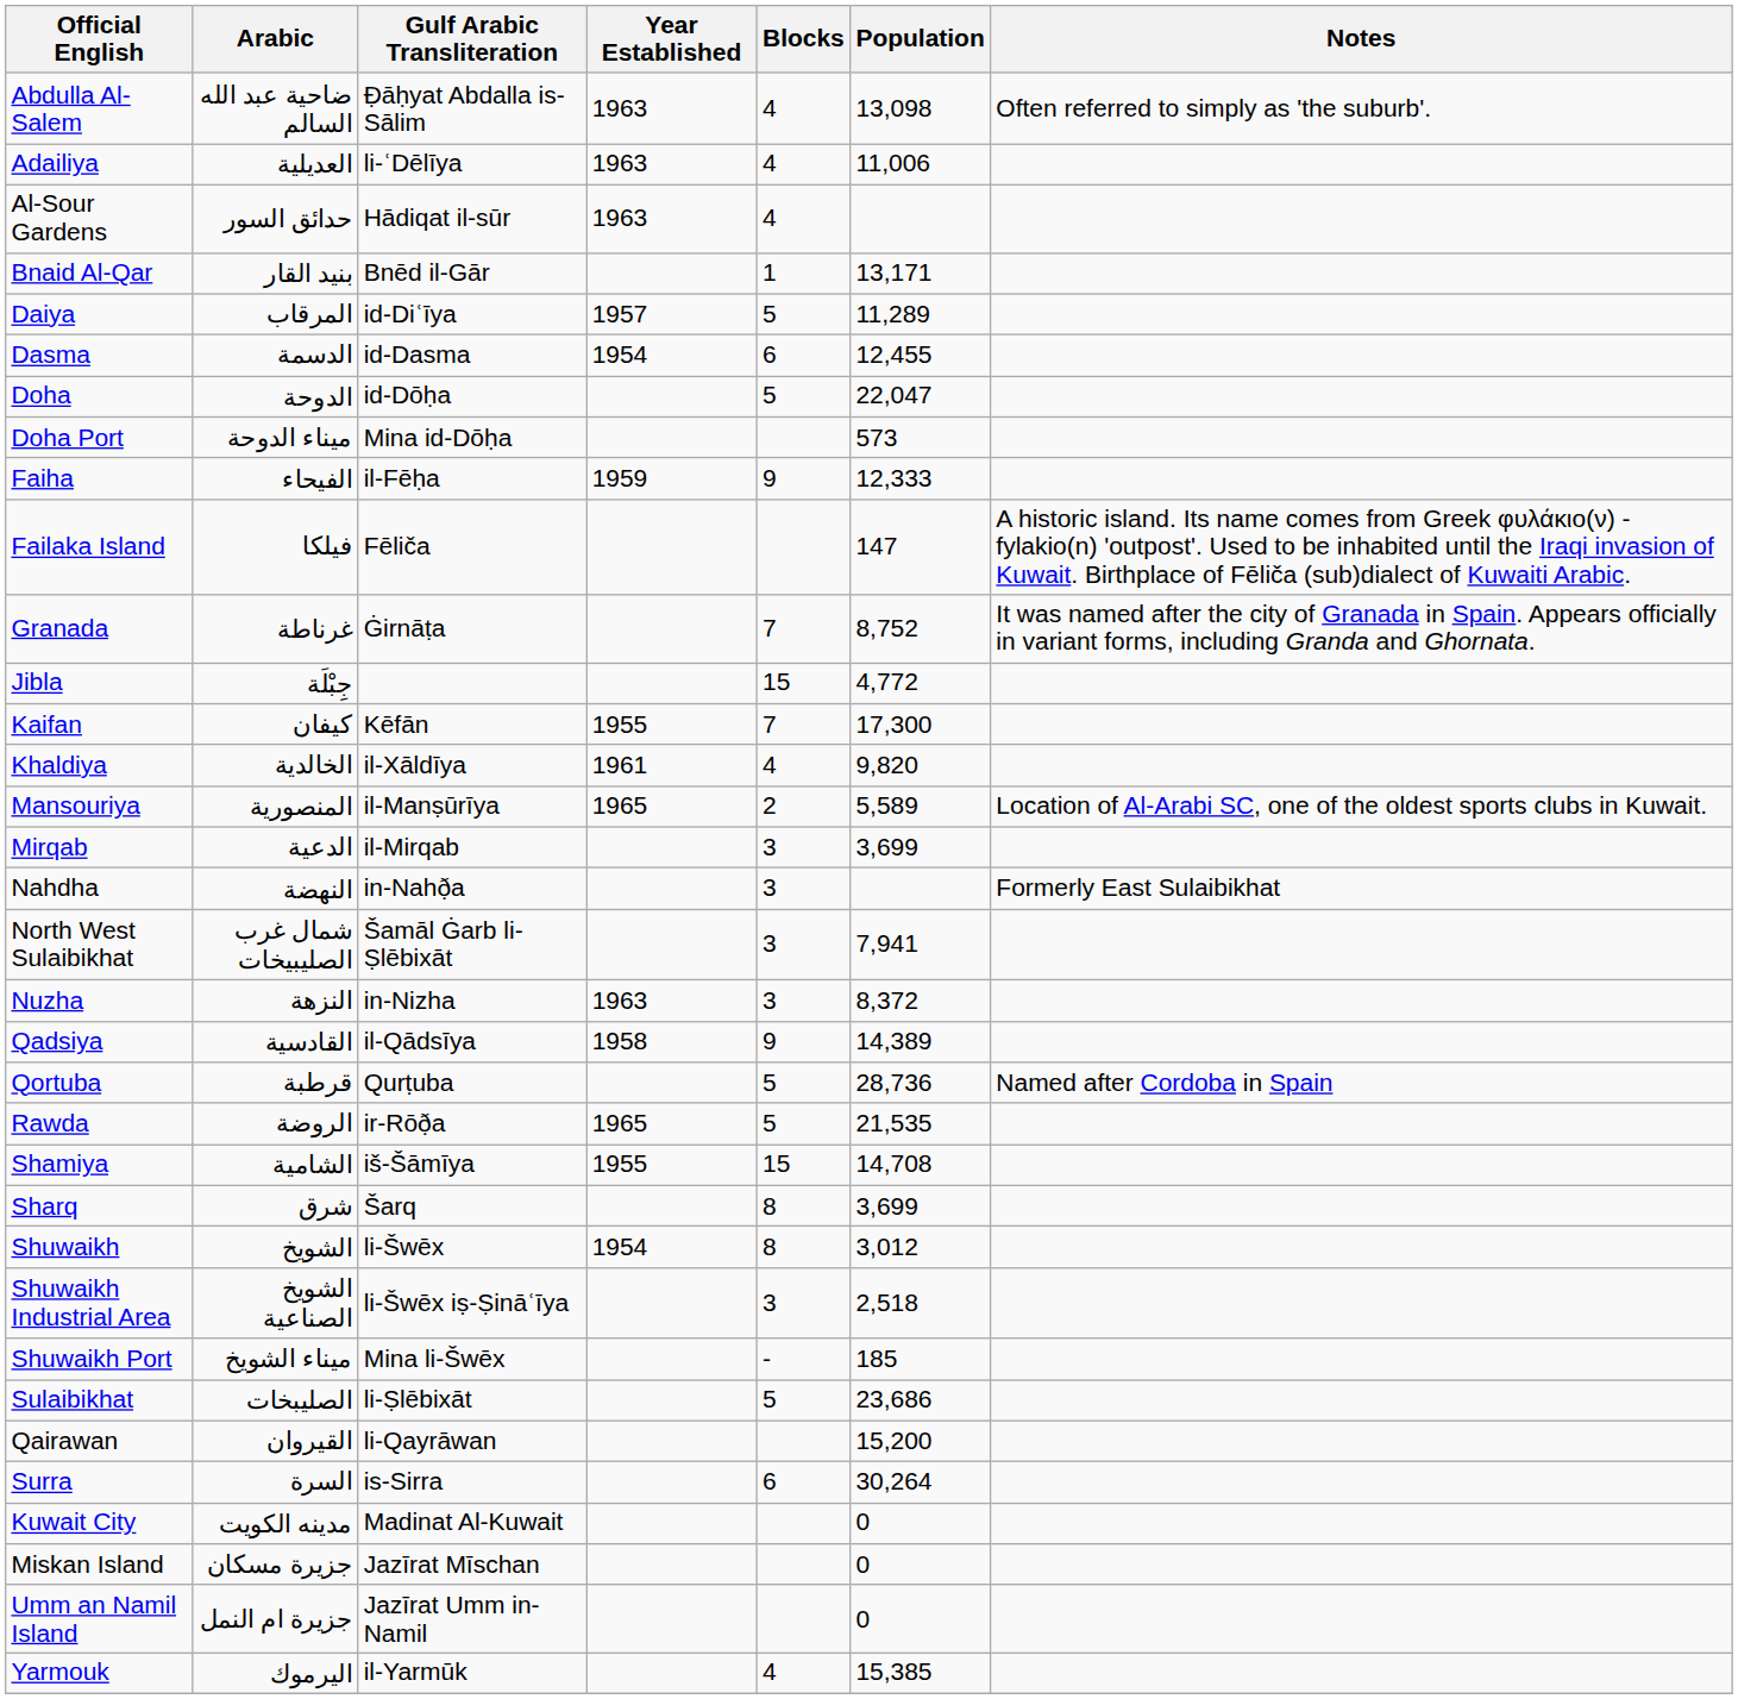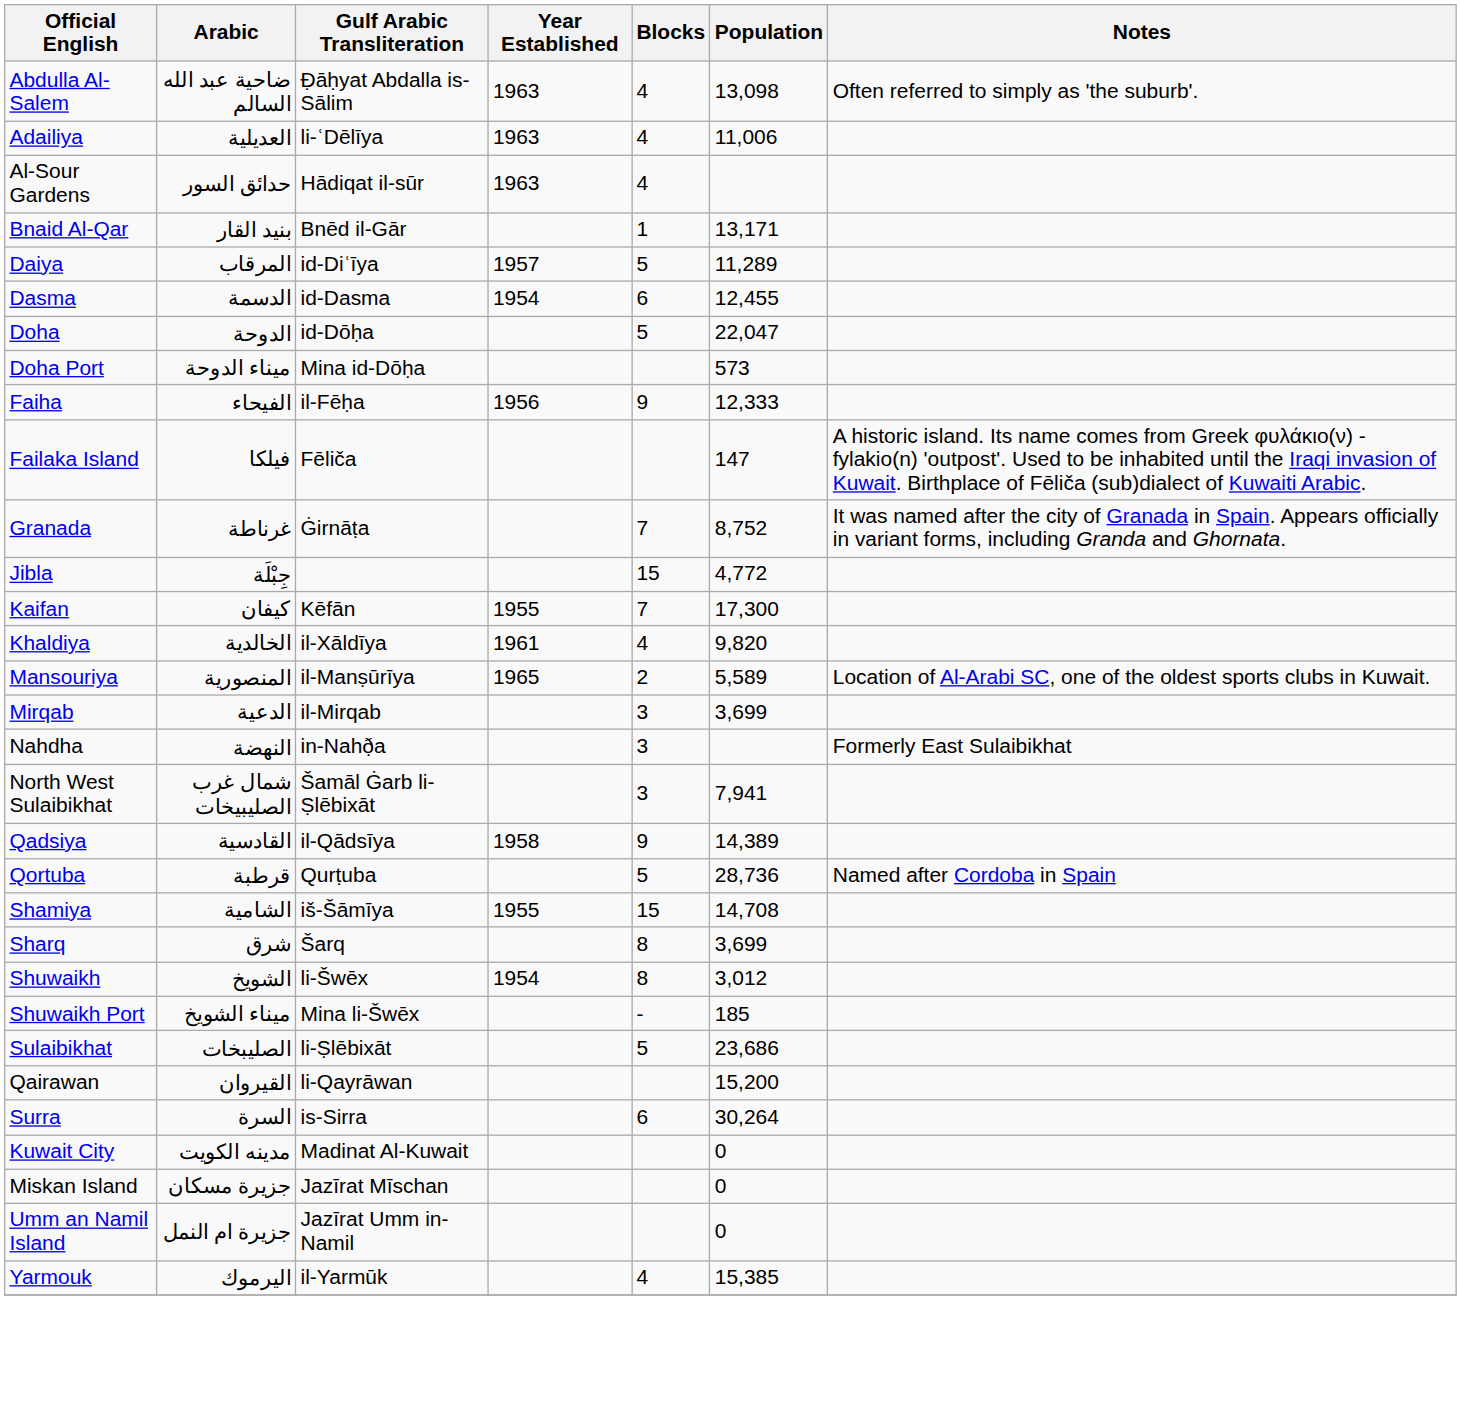Faiha | Year Established: 1959 -> 1956
- row: Nuzha | النزهة | in-Nizha | 1963 | 3 | 8,372
- row: Rawda | الروضة | ir-Rōð̣a | 1965 | 5 | 21,535
- row: Shuwaikh Industrial Area | الشويخ الصناعية | li-Šwēx iṣ-Ṣināʿīya | 3 | 2,518
